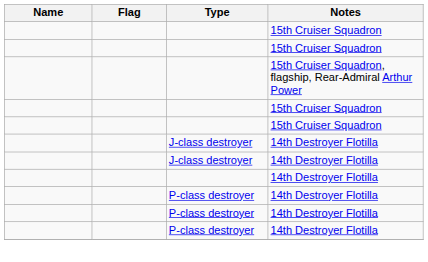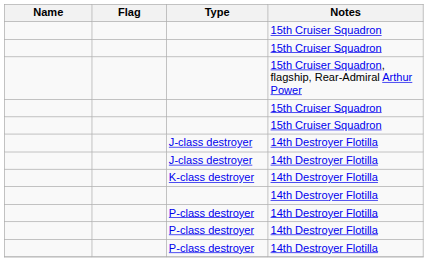+ row: K-class destroyer | 14th Destroyer Flotilla
